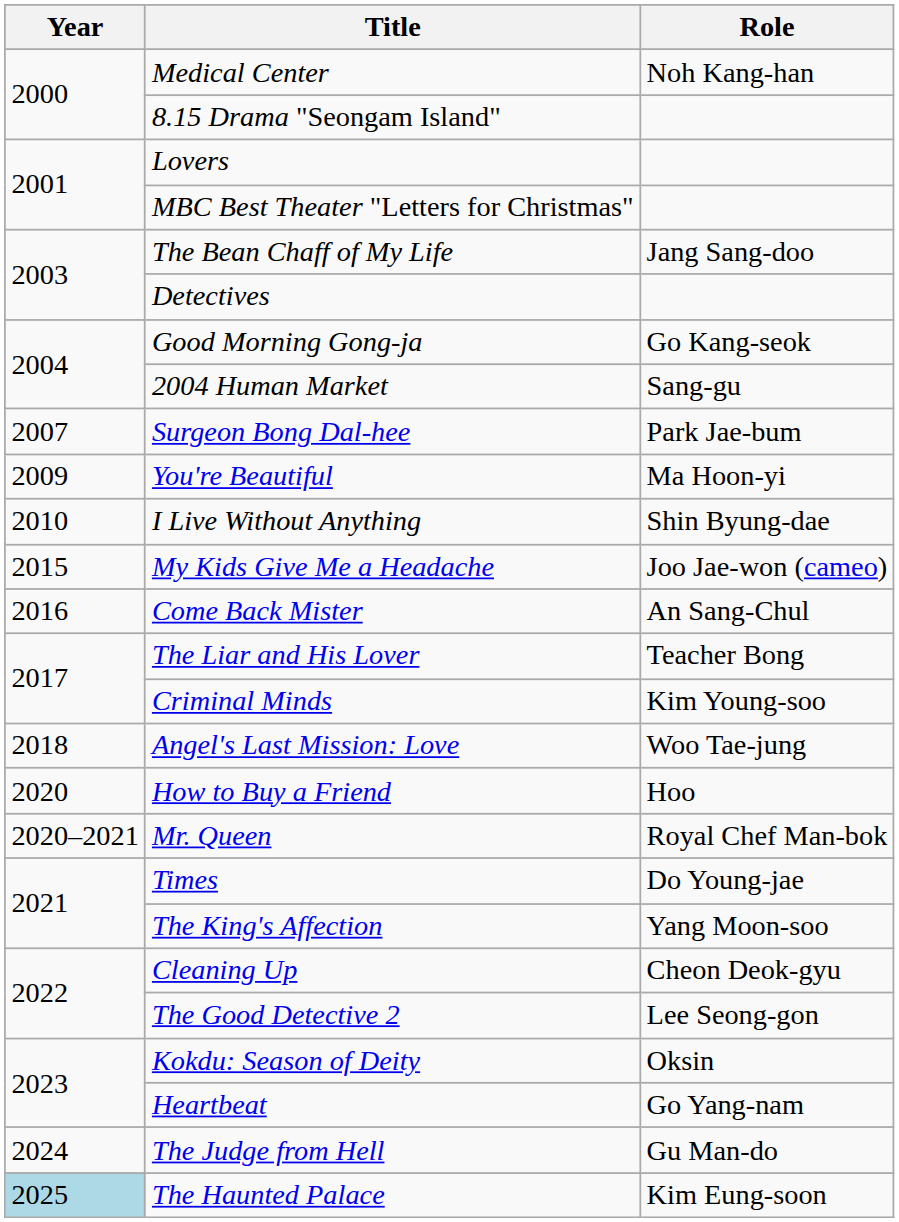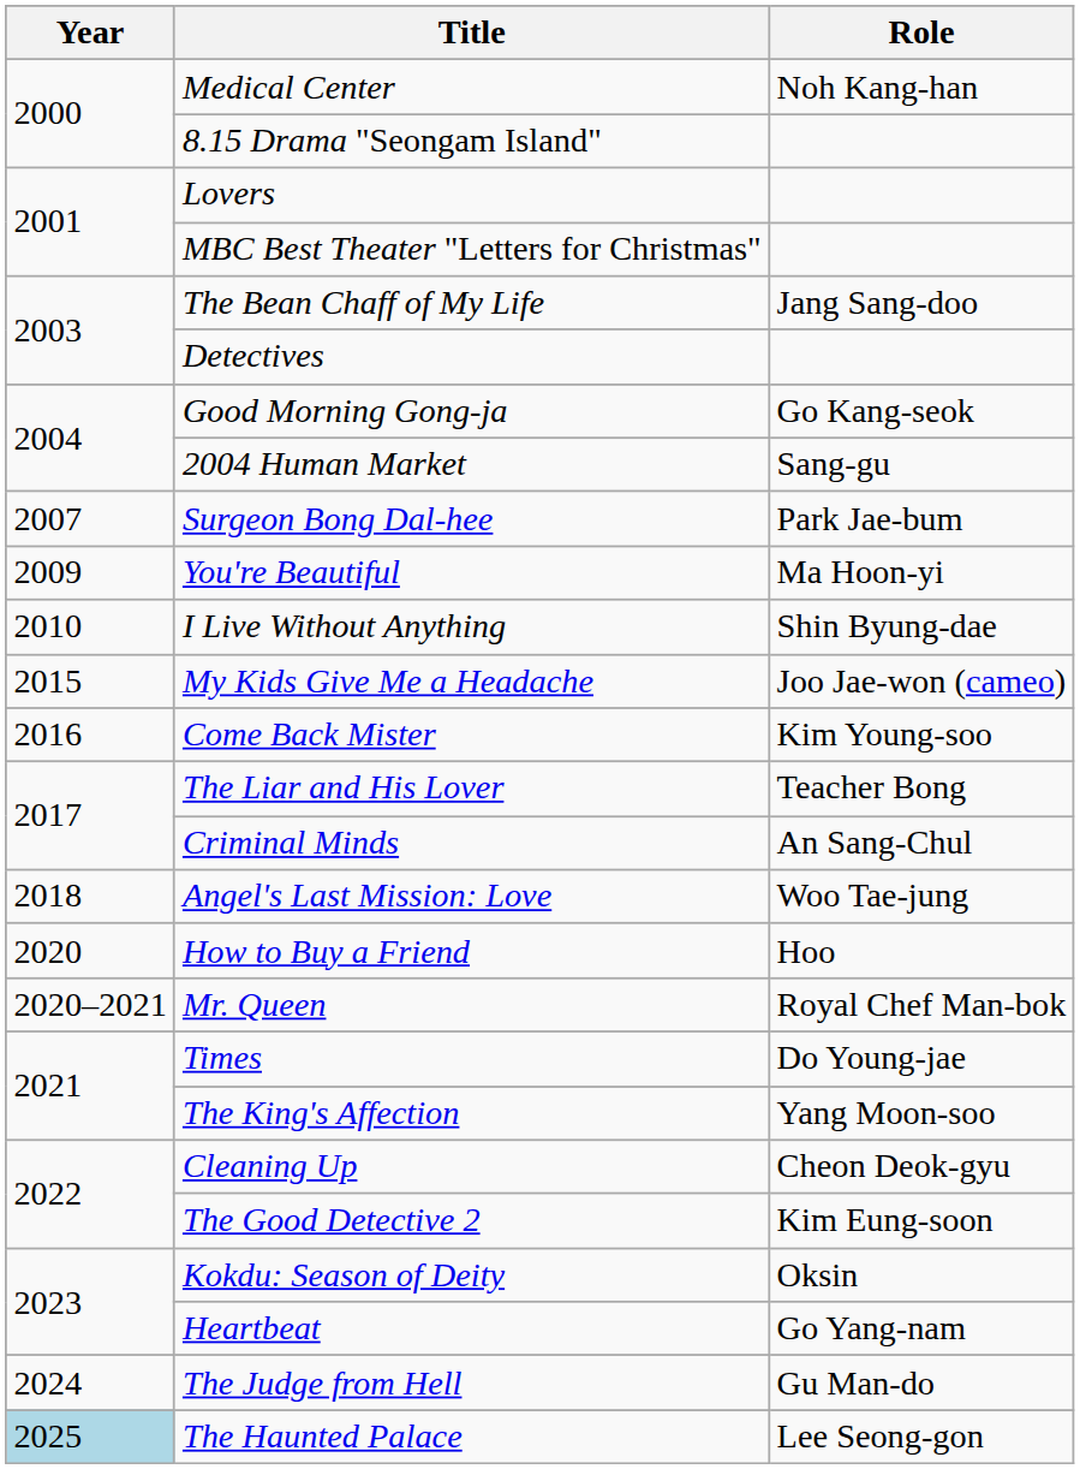Come Back Mister | Role: An Sang-Chul -> Kim Young-soo
Criminal Minds | Role: Kim Young-soo -> An Sang-Chul
The Good Detective 2 | Role: Lee Seong-gon -> Kim Eung-soon
The Haunted Palace | Role: Kim Eung-soon -> Lee Seong-gon
